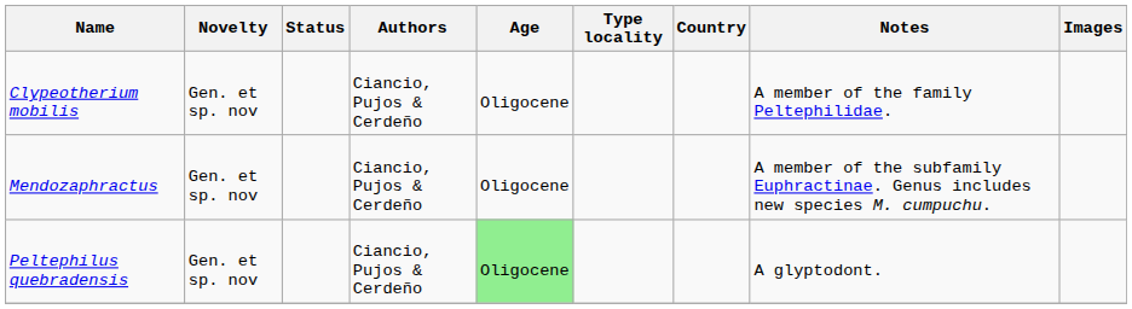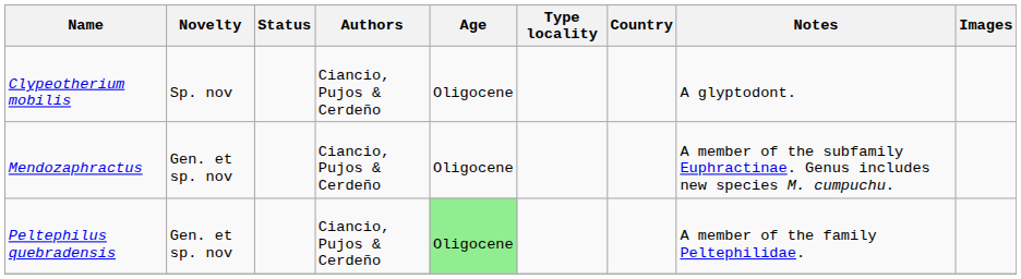Clypeotherium mobilis | Novelty: Gen. et sp. nov -> Sp. nov
Clypeotherium mobilis | Notes: A member of the family Peltephilidae. -> A glyptodont.
Peltephilus quebradensis | Notes: A glyptodont. -> A member of the family Peltephilidae.
